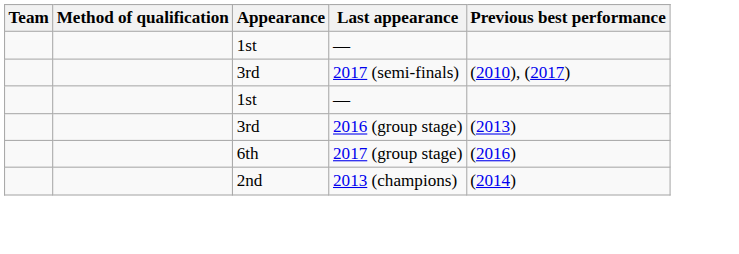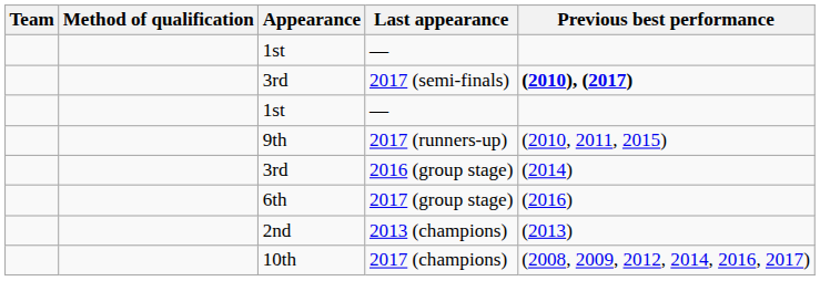2017 (semi-finals) | Previous best performance: normal -> bold
+ row: 9th | 2017 (runners-up) | (2010, 2011, 2015)
2016 (group stage) | Previous best performance: (2013) -> (2014)
2013 (champions) | Previous best performance: (2014) -> (2013)
+ row: 10th | 2017 (champions) | (2008, 2009, 2012, 2014, 2016, 2017)
